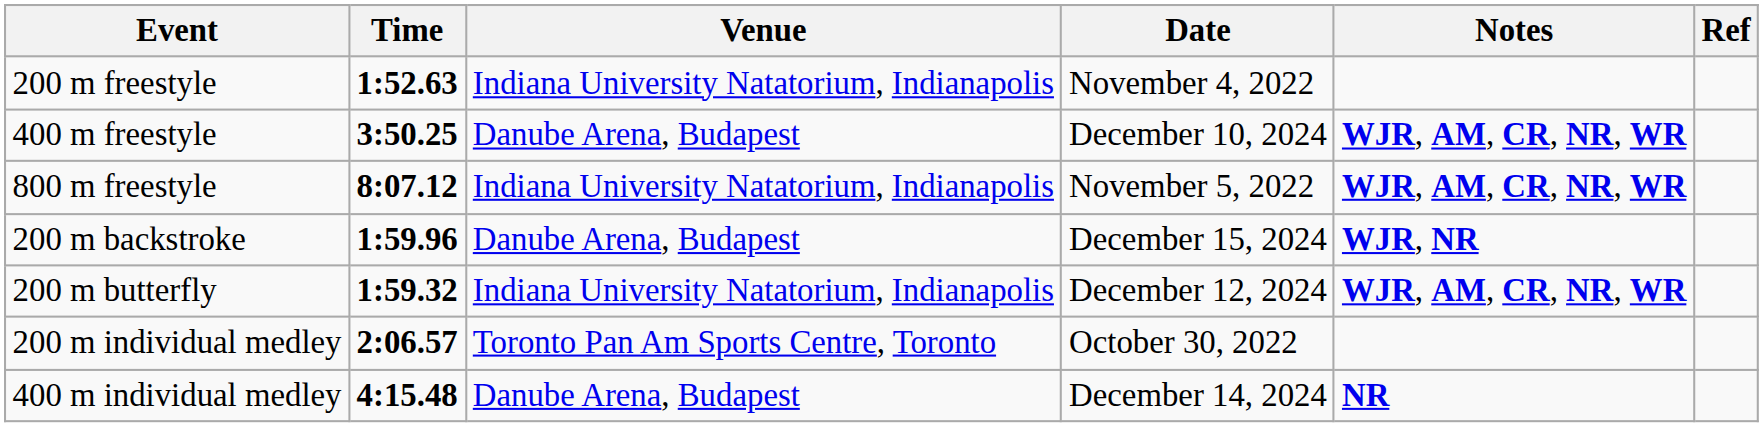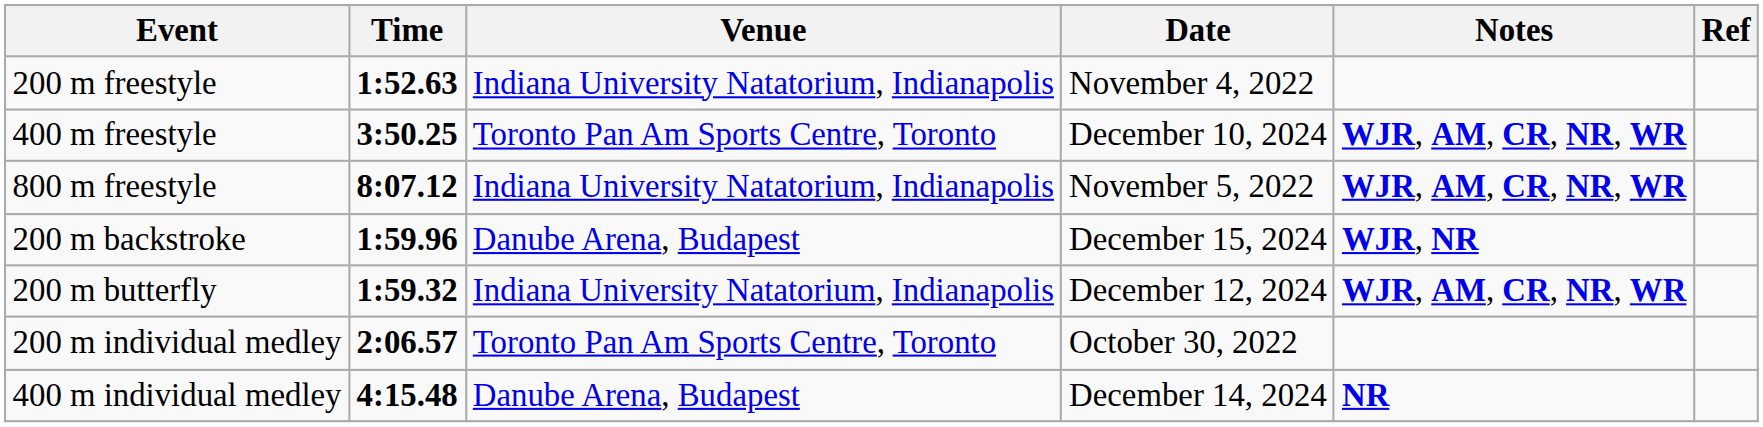400 m freestyle | Venue: Danube Arena, Budapest -> Toronto Pan Am Sports Centre, Toronto
